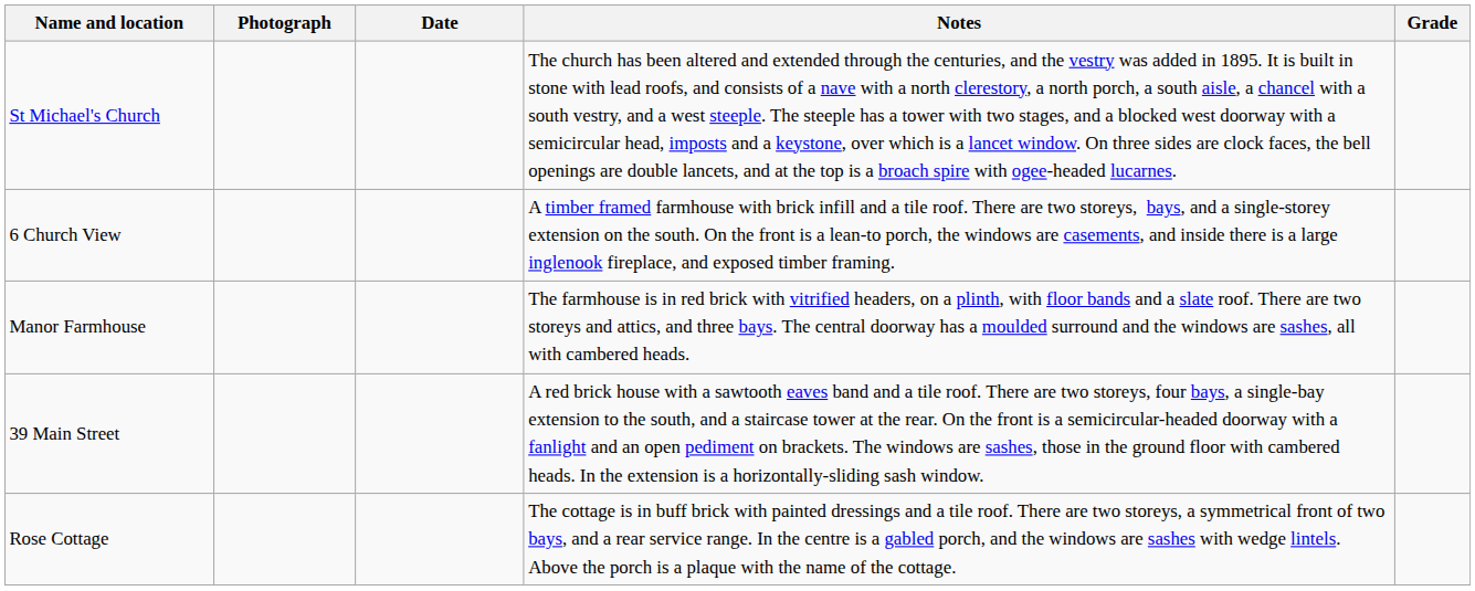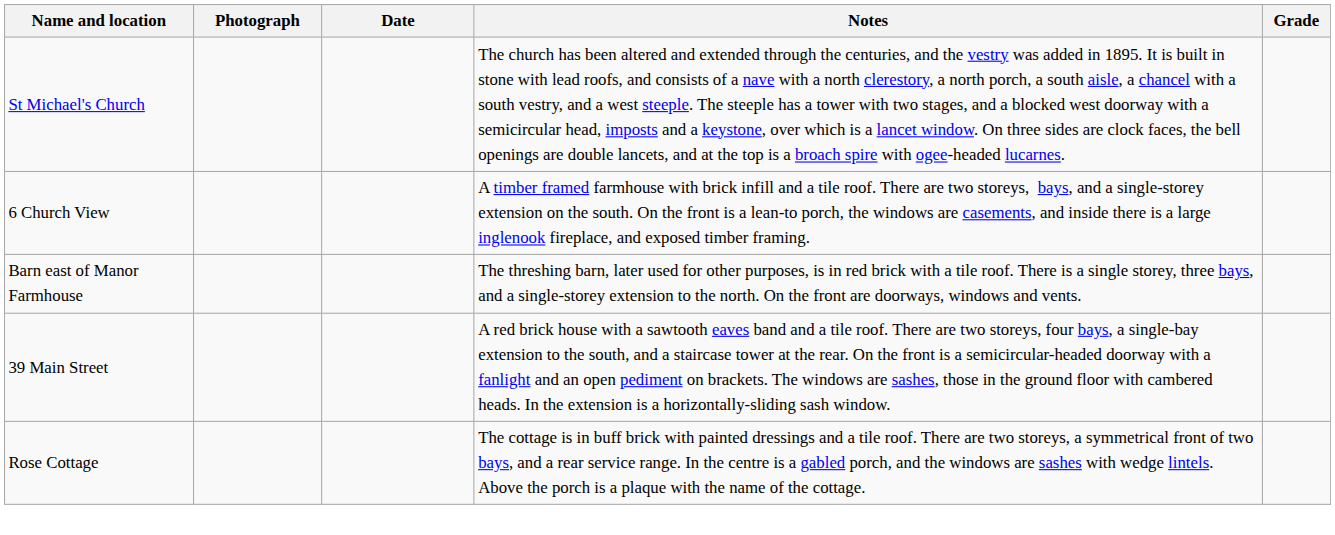- row: Manor Farmhouse | The farmhouse is in red brick with vitrified headers, on a plinth, with floor bands and a slate roof. There are two storeys and attics, and three bays. The central doorway has a moulded surround and the windows are sashes, all with cambered heads.
+ row: Barn east of Manor Farmhouse | The threshing barn, later used for other purposes, is in red brick with a tile roof. There is a single storey, three bays, and a single-storey extension to the north. On the front are doorways, windows and vents.
